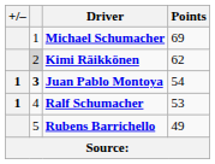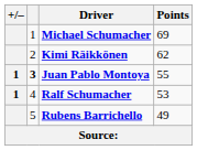Kimi Räikkönen | column 2: lightgrey background -> no background
Juan Pablo Montoya | Points: 54 -> 55
